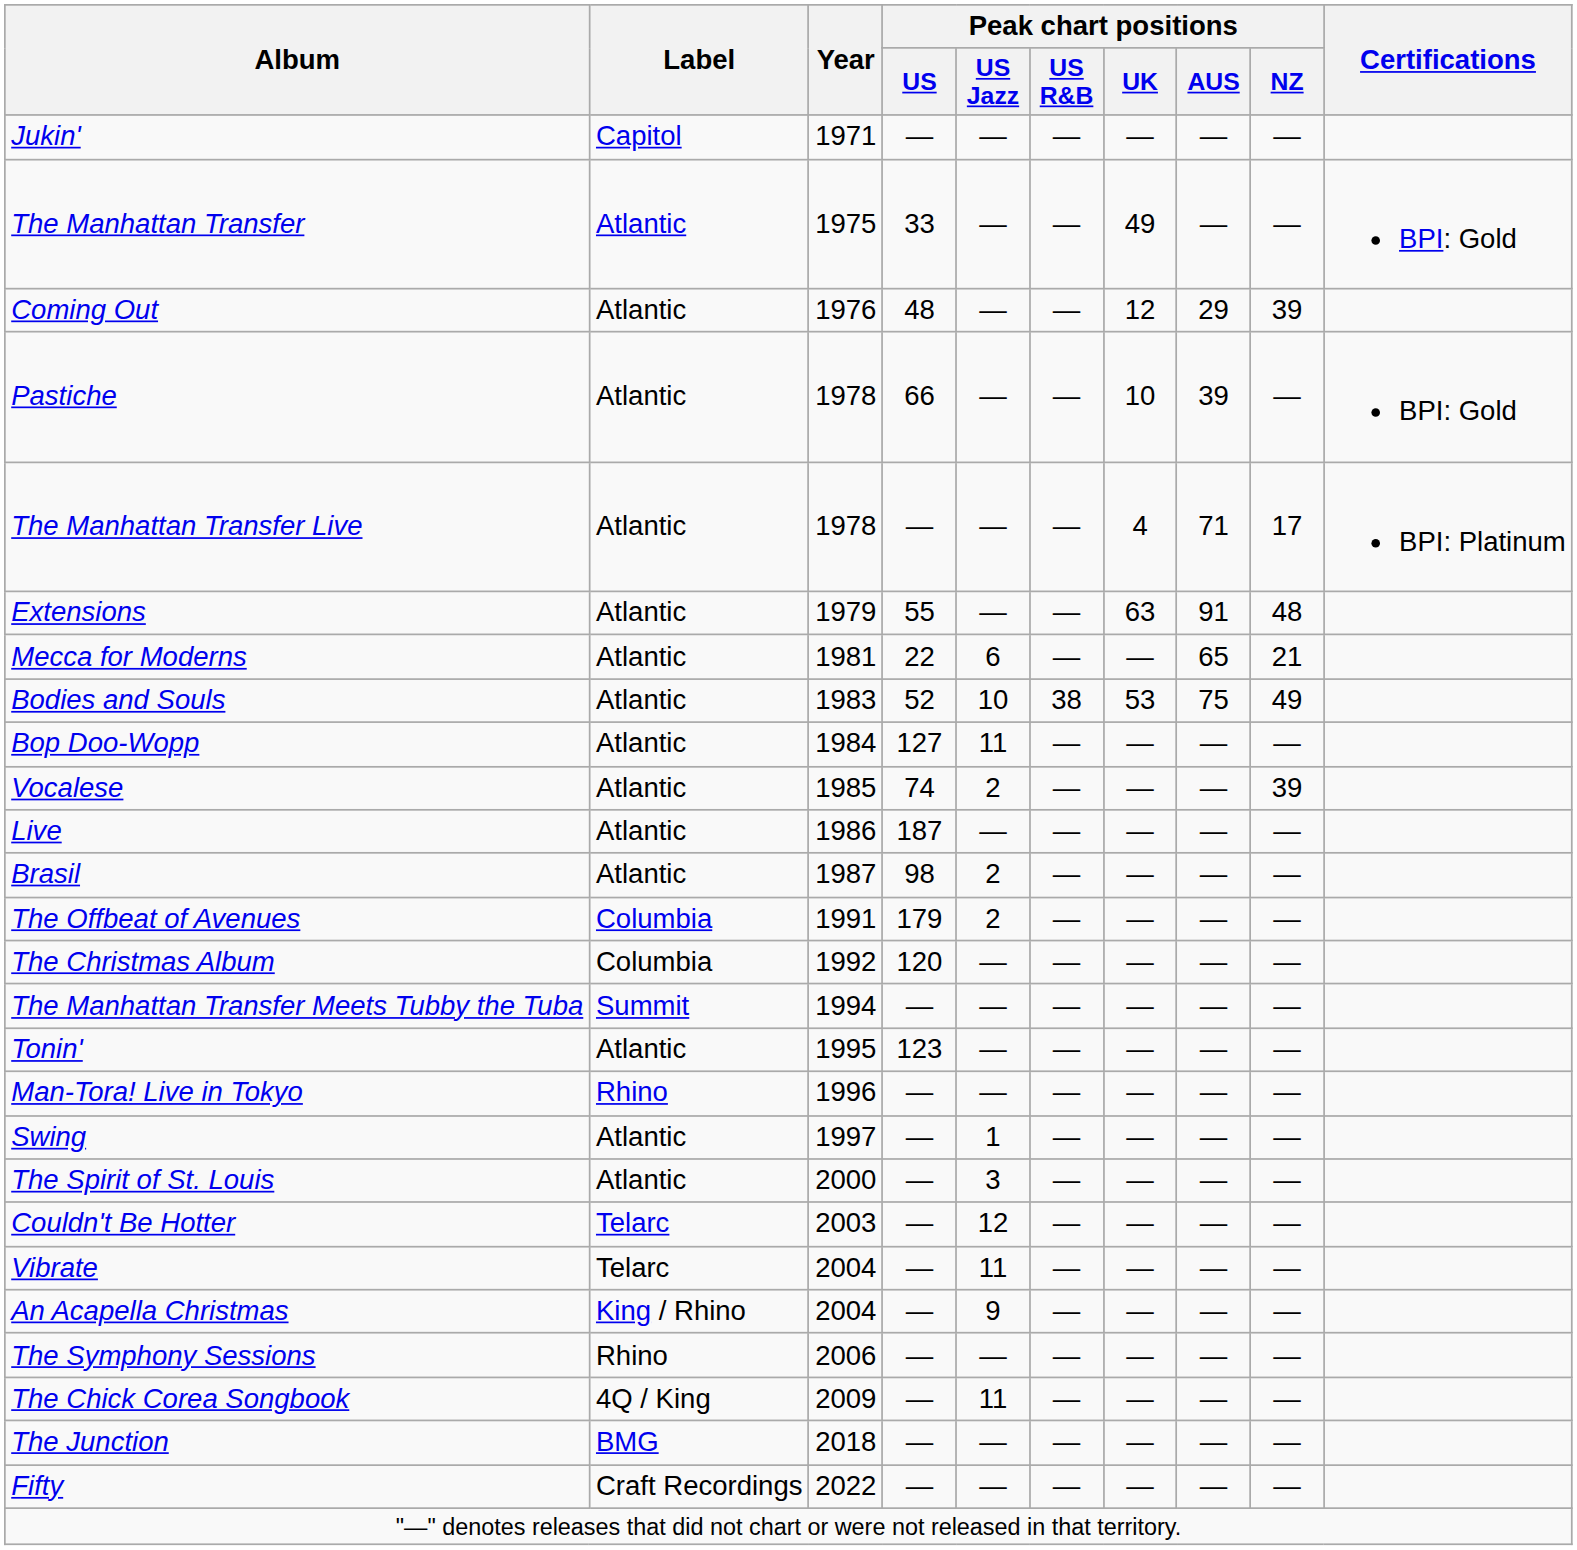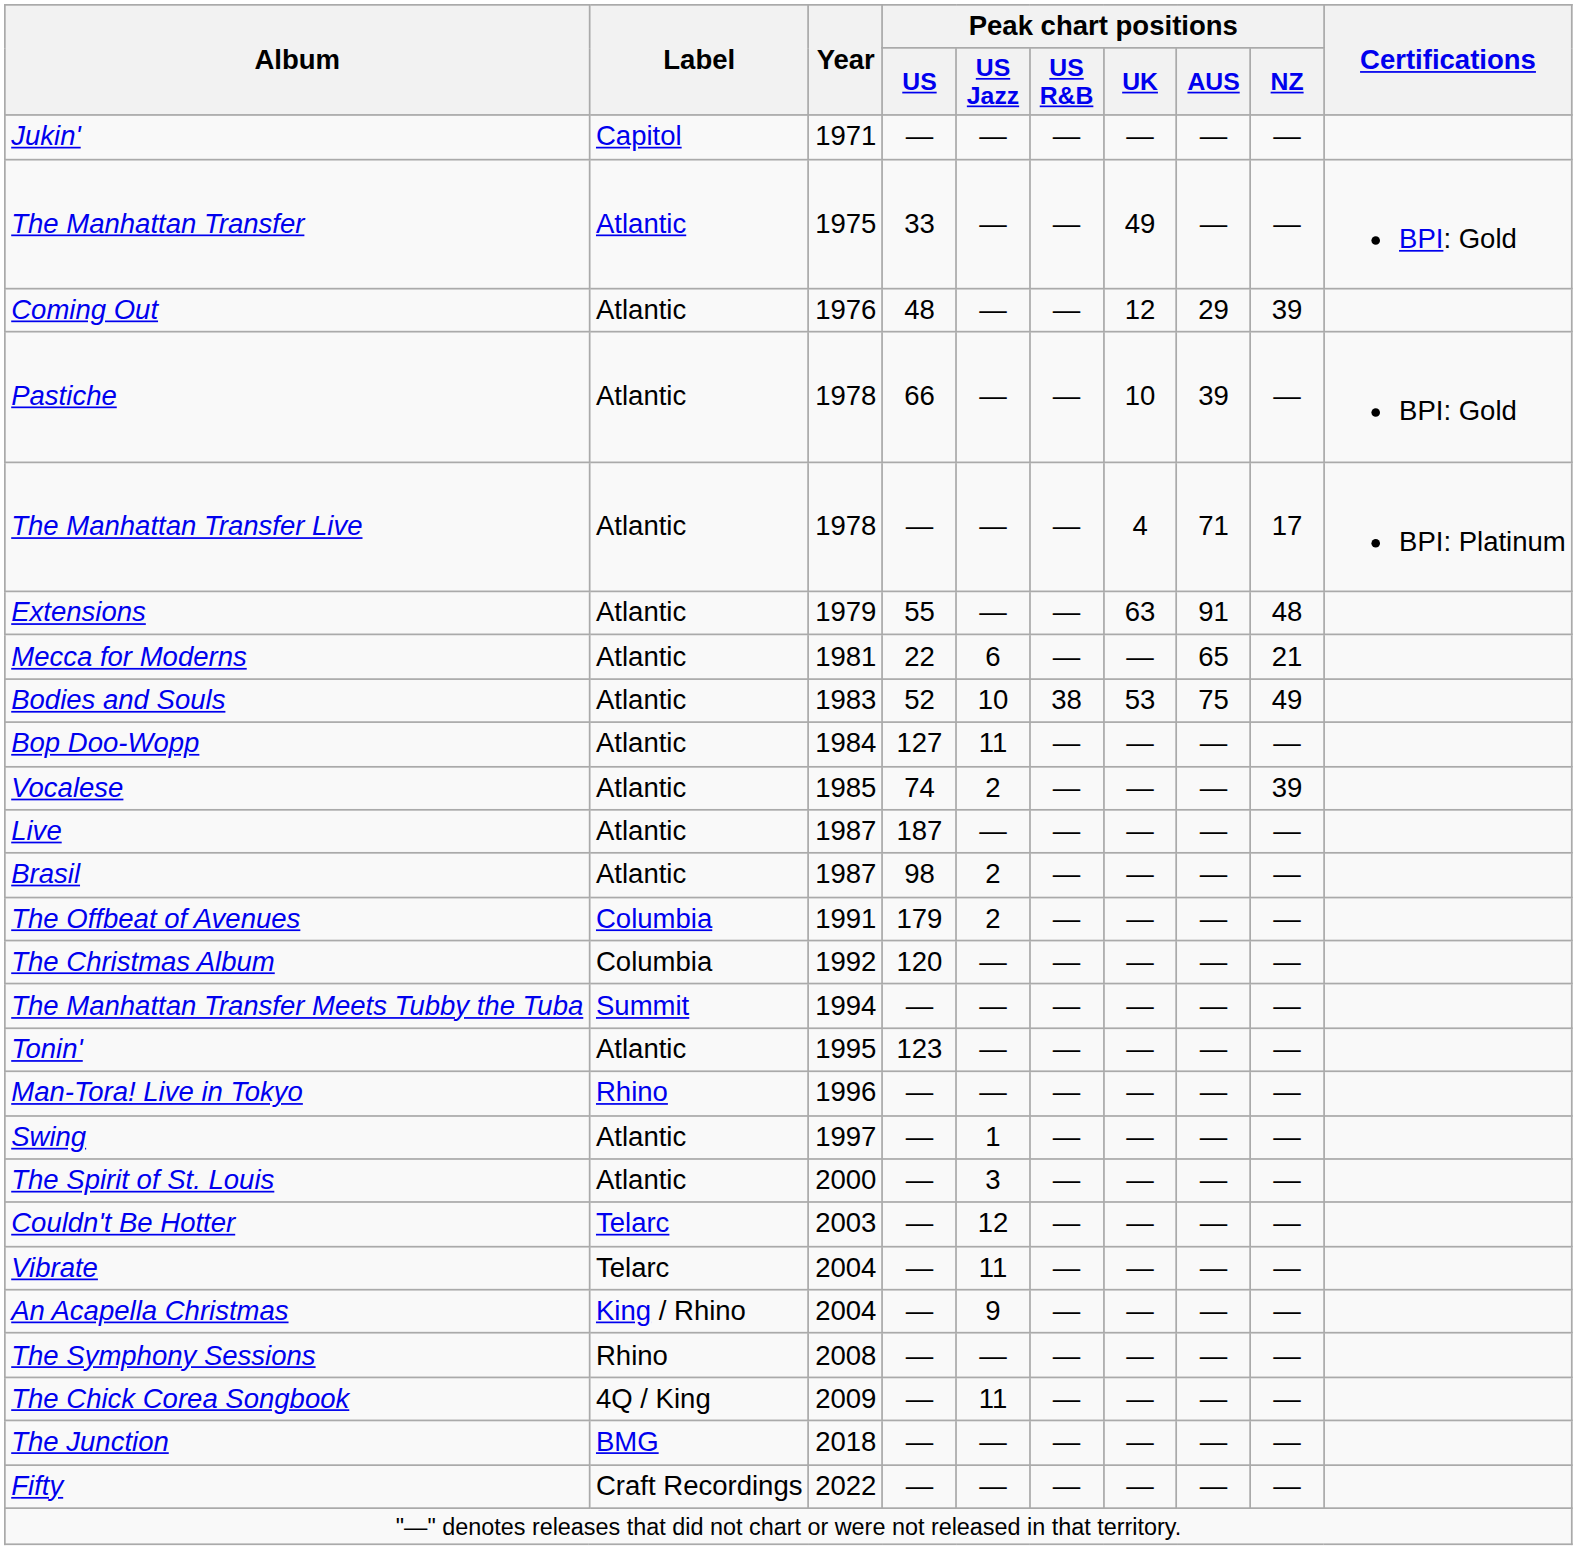Live | Year: 1986 -> 1987
The Symphony Sessions | Year: 2006 -> 2008
